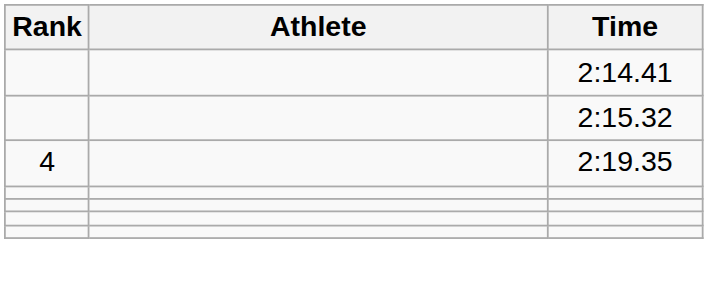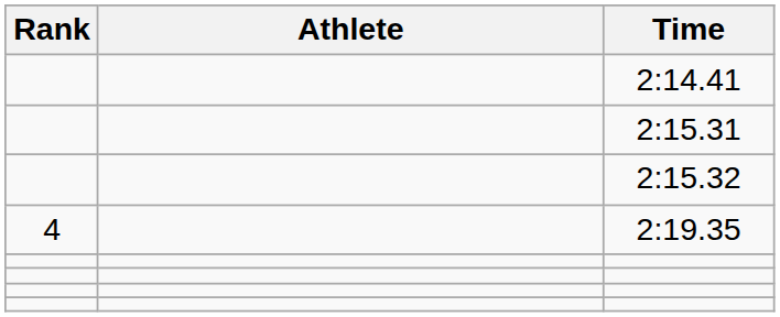+ row: 2:15.31
